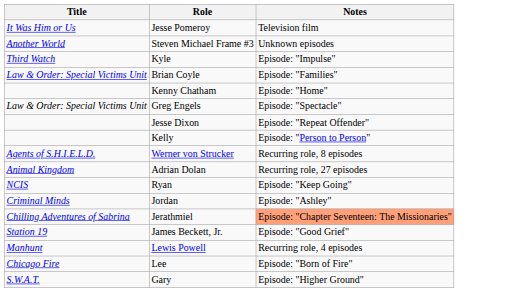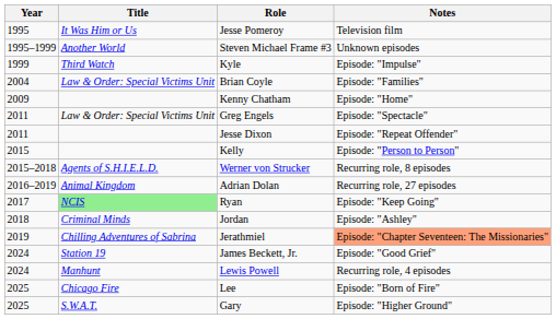+ column: Year | 1995 | 1995–1999 | 1999 | 2004 | 2009 | 2011 | 2011 | 2015 | 2015–2018 | 2016–2019 | 2017 | 2018 | 2019 | 2024 | 2024 | 2025 | 2025
Ryan | Title: no background -> lightgreen background
